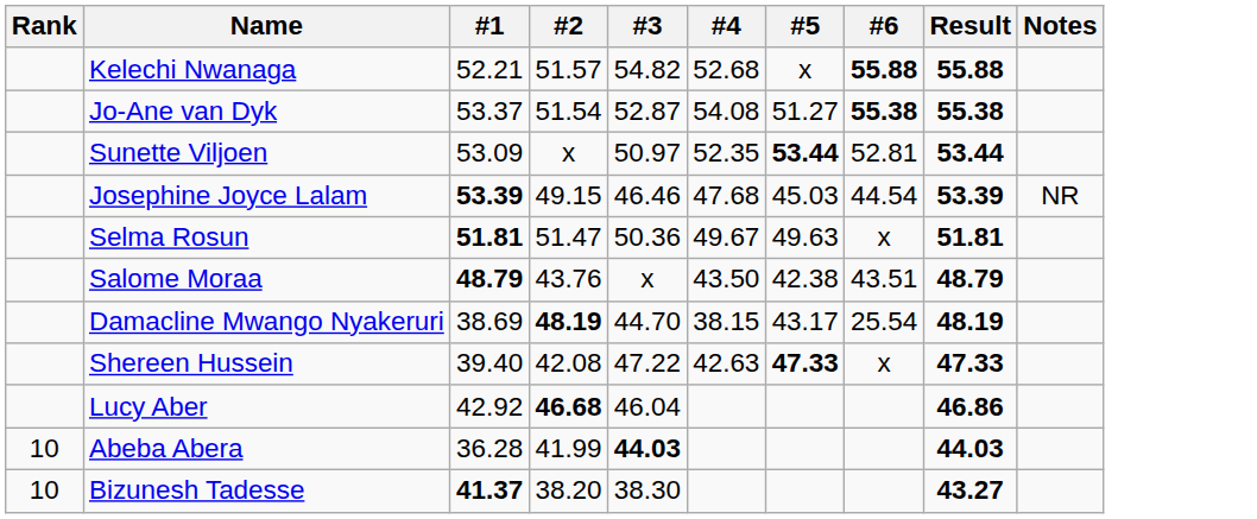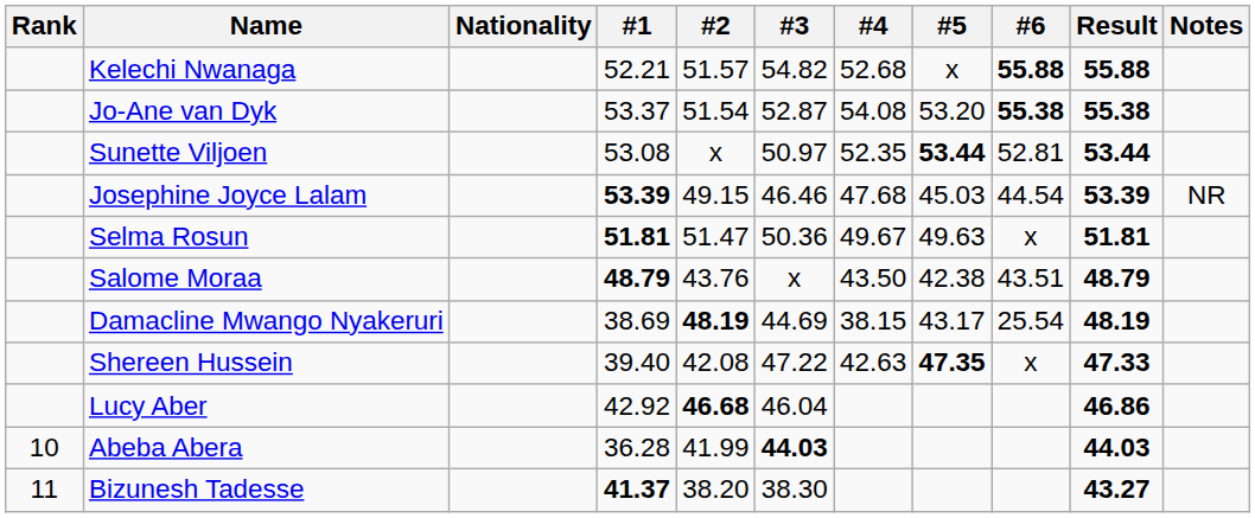+ column: Nationality
Jo-Ane van Dyk | #5: 51.27 -> 53.20
Sunette Viljoen | #1: 53.09 -> 53.08
Damacline Mwango Nyakeruri | #3: 44.70 -> 44.69
Shereen Hussein | #5: 47.33 -> 47.35
Bizunesh Tadesse | Rank: 10 -> 11
